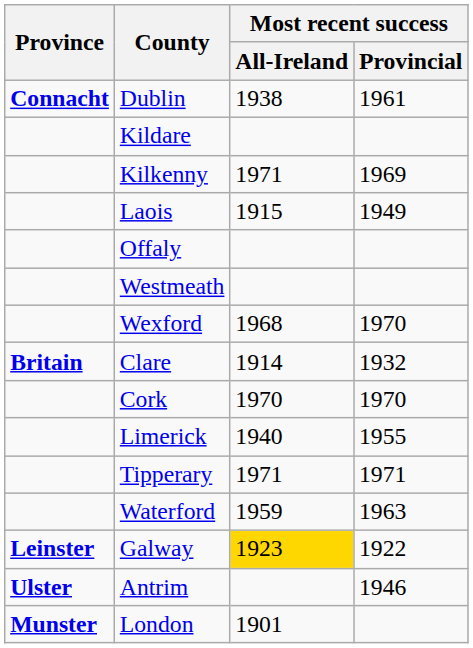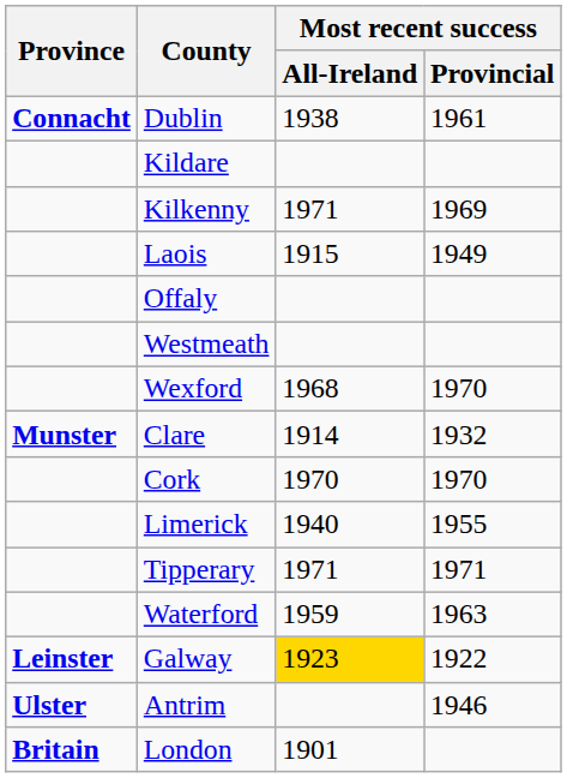Clare | Province: Britain -> Munster
London | Province: Munster -> Britain
